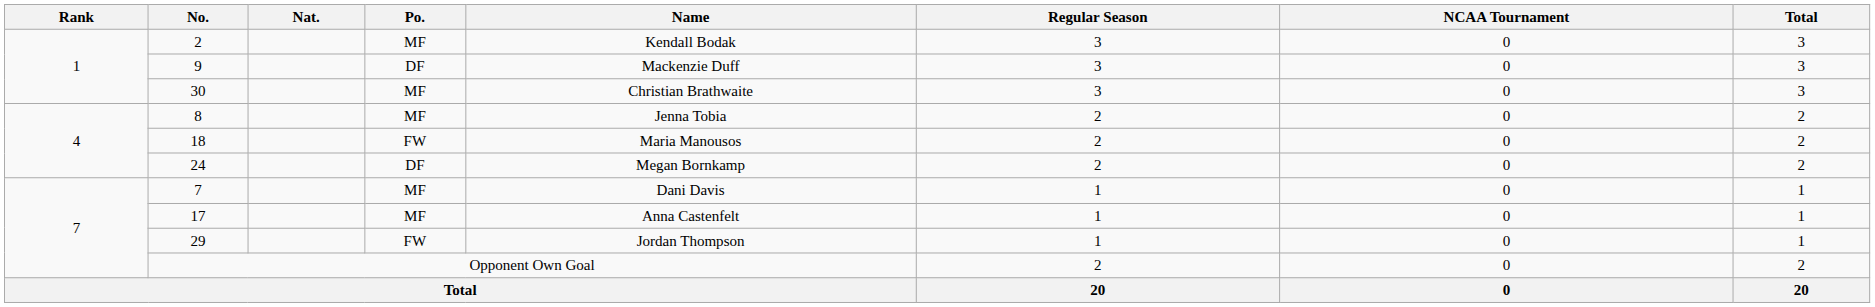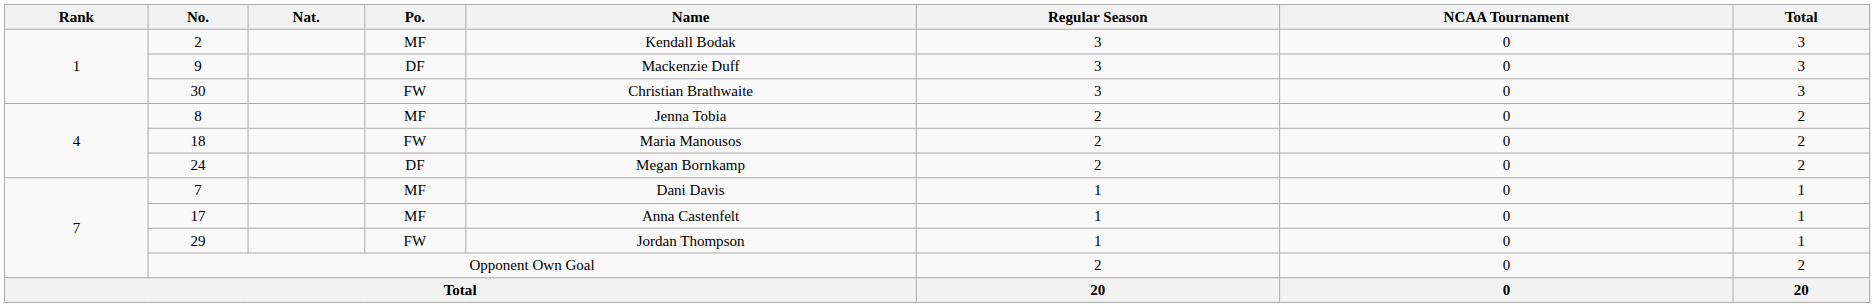30 | Po.: MF -> FW
